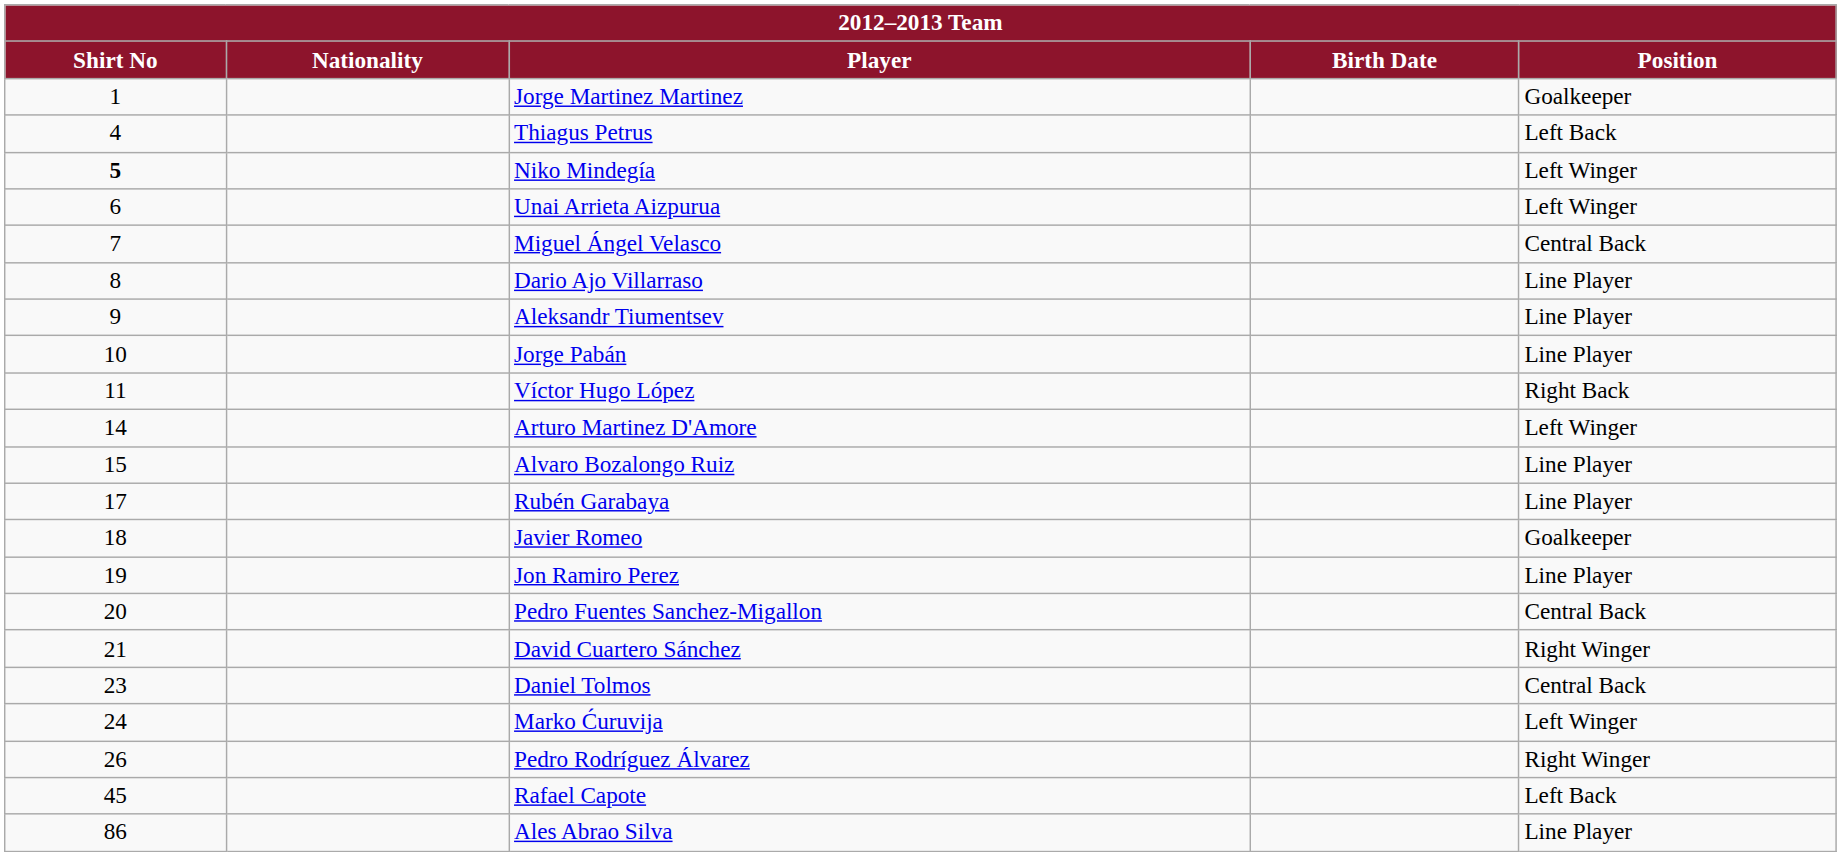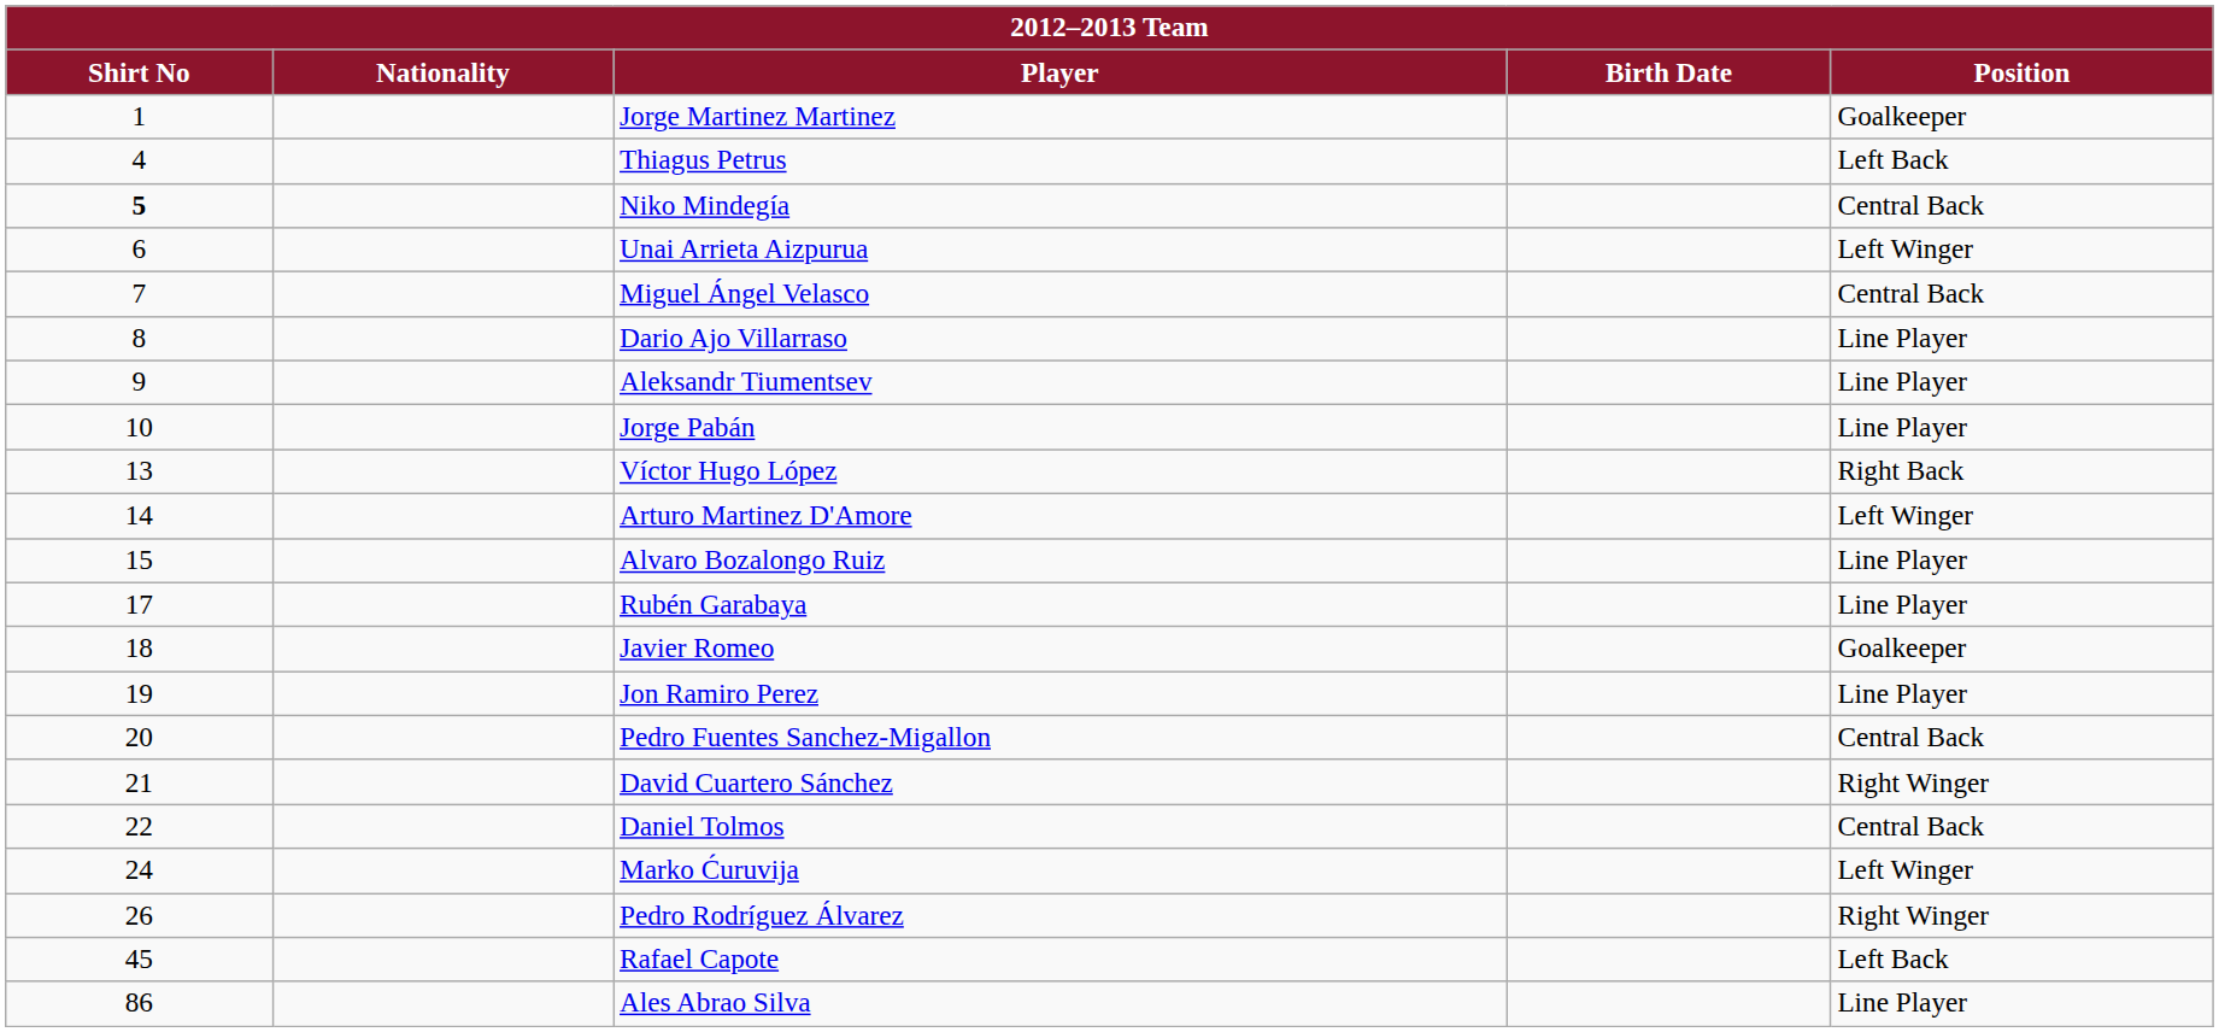Niko Mindegía | Position: Left Winger -> Central Back
Víctor Hugo López | Shirt No: 11 -> 13
Daniel Tolmos | Shirt No: 23 -> 22
